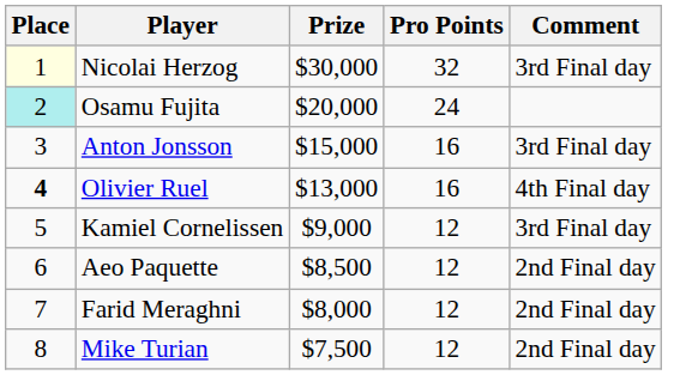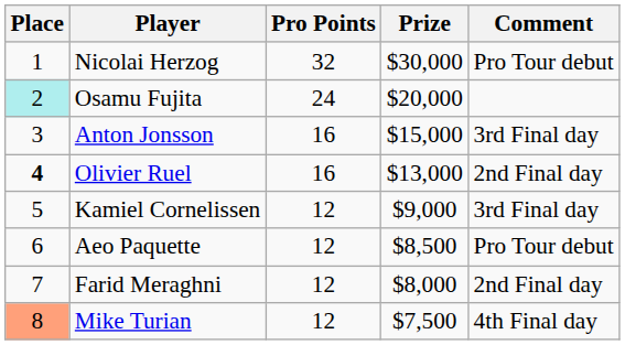columns swapped: Prize <-> Pro Points
Nicolai Herzog | Place: lightyellow background -> no background
Nicolai Herzog | Comment: 3rd Final day -> Pro Tour debut
Olivier Ruel | Comment: 4th Final day -> 2nd Final day
Aeo Paquette | Comment: 2nd Final day -> Pro Tour debut
Mike Turian | Place: no background -> lightsalmon background
Mike Turian | Comment: 2nd Final day -> 4th Final day
